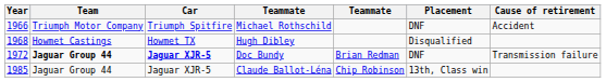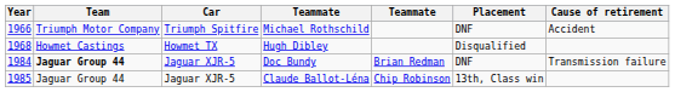Doc Bundy | Year: 1972 -> 1984
Doc Bundy | Car: bold -> normal
